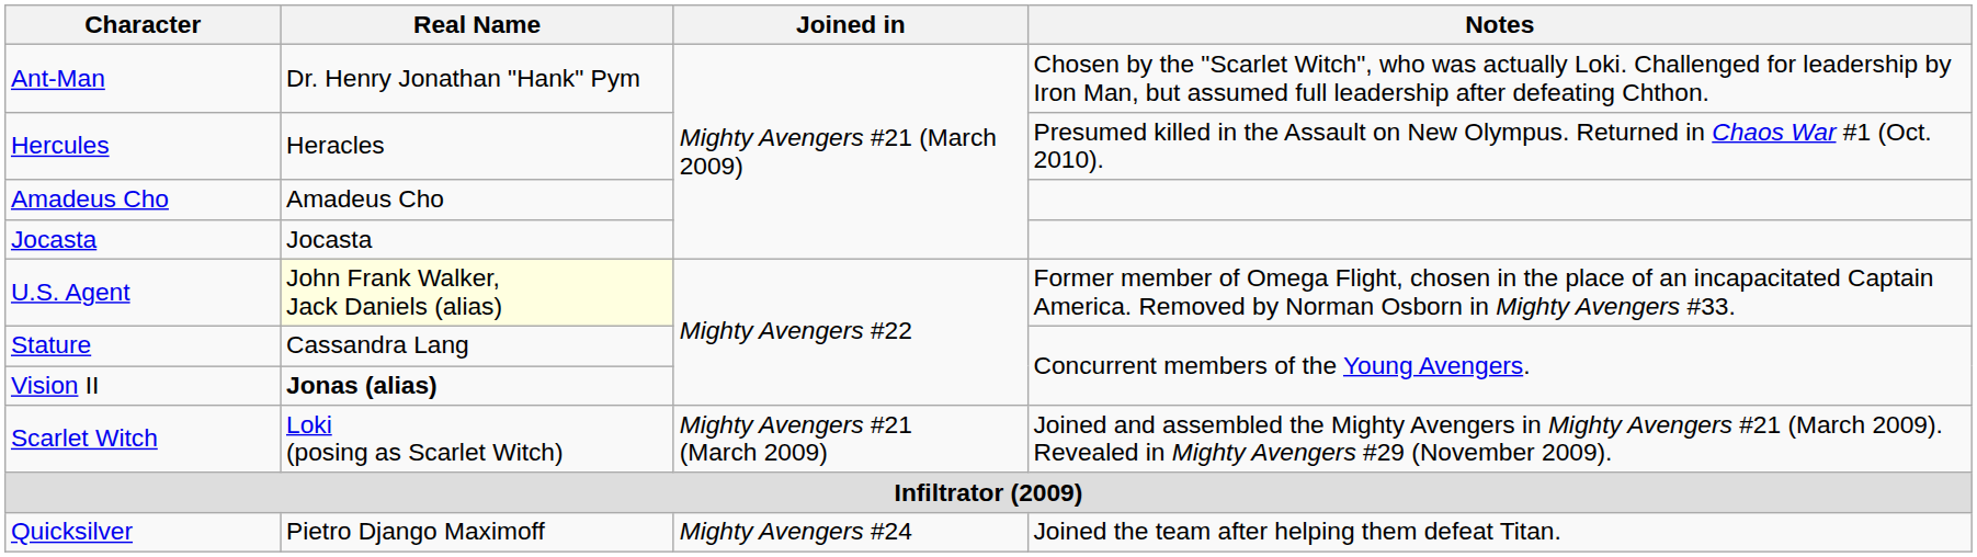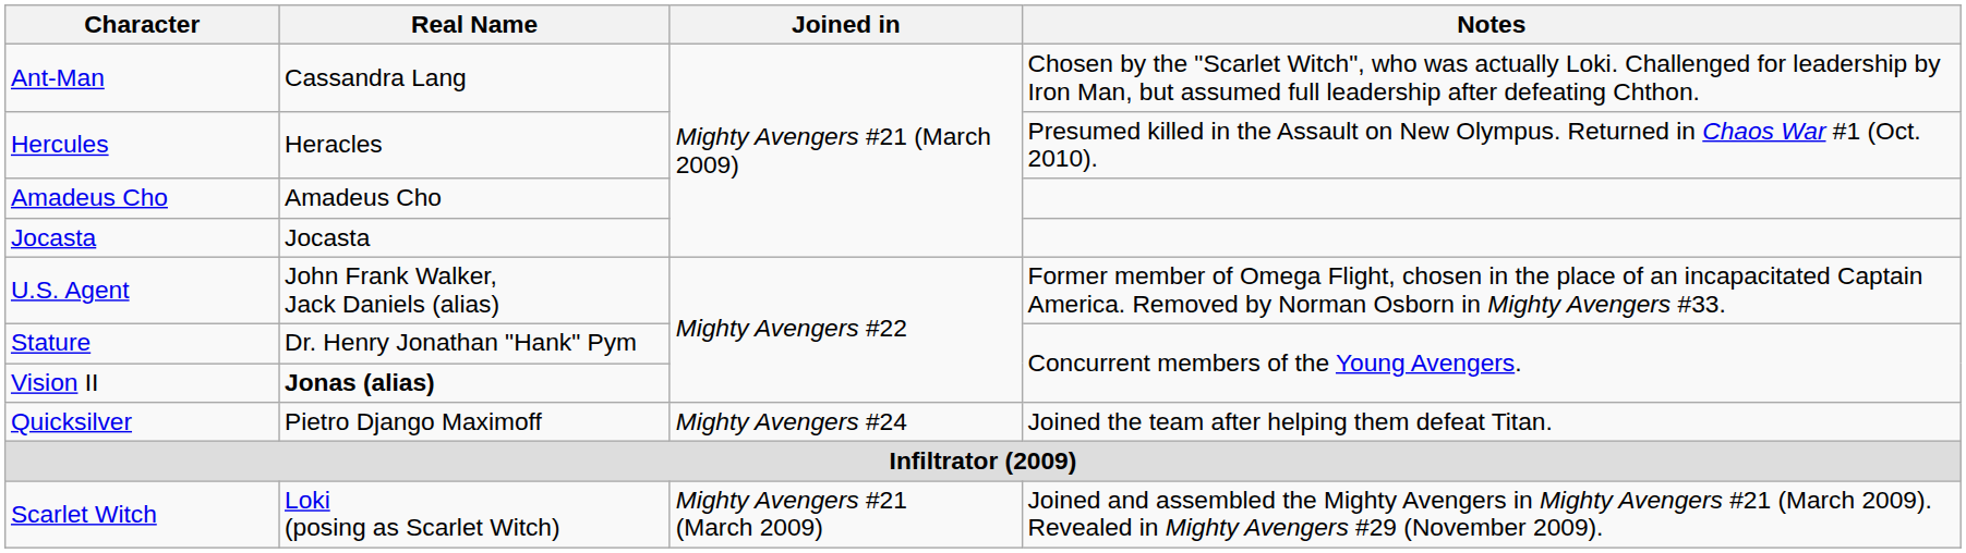Ant-Man | Real Name: Dr. Henry Jonathan "Hank" Pym -> Cassandra Lang
U.S. Agent | Real Name: lightyellow background -> no background
Stature | Real Name: Cassandra Lang -> Dr. Henry Jonathan "Hank" Pym
rows swapped: Quicksilver <-> Scarlet Witch
